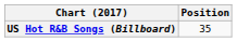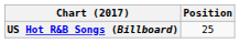US Hot R&B Songs (Billboard) | Position: 35 -> 25
